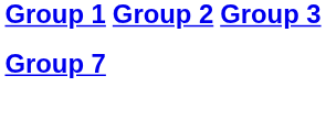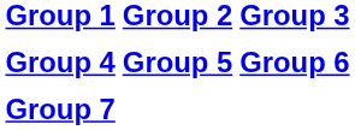+ row: Group 4 | Group 5 | Group 6
